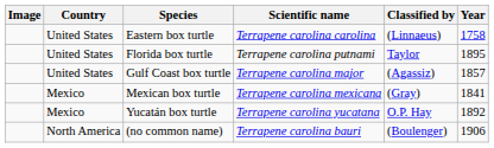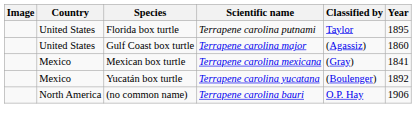- row: United States | Eastern box turtle | Terrapene carolina carolina | (Linnaeus) | 1758
Gulf Coast box turtle | Year: 1857 -> 1860
Yucatán box turtle | Classified by: O.P. Hay -> (Boulenger)
(no common name) | Classified by: (Boulenger) -> O.P. Hay
